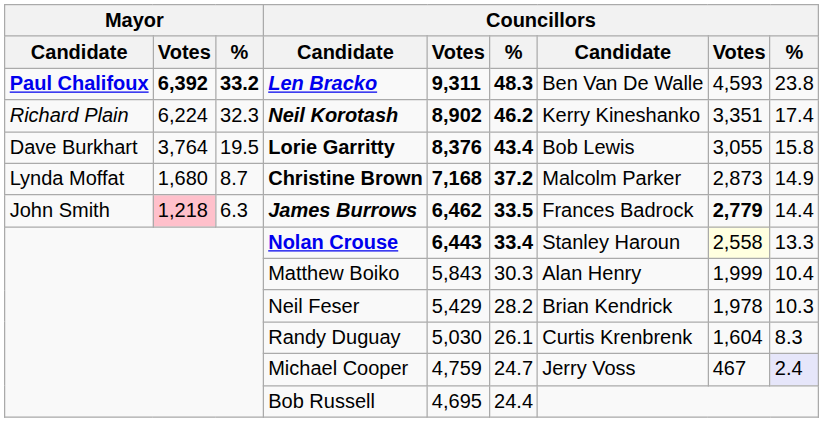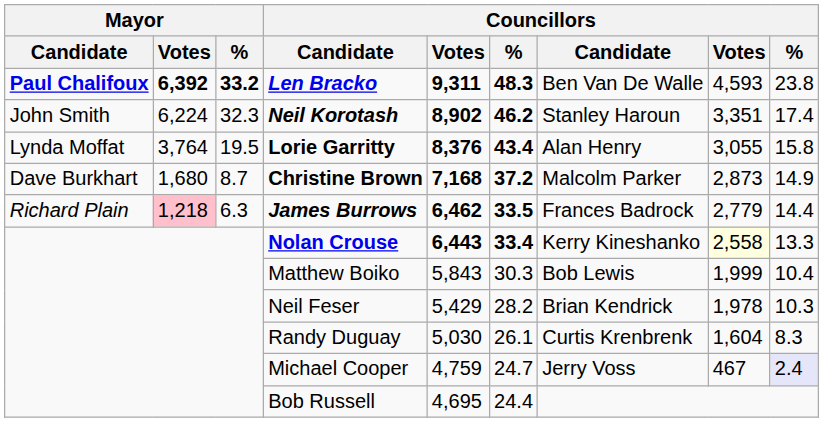Neil Korotash | Mayor / Candidate: Richard Plain -> John Smith
Neil Korotash | column 7: Kerry Kineshanko -> Stanley Haroun
Lorie Garritty | Mayor / Candidate: Dave Burkhart -> Lynda Moffat
Lorie Garritty | column 7: Bob Lewis -> Alan Henry
Christine Brown | Mayor / Candidate: Lynda Moffat -> Dave Burkhart
James Burrows | Mayor / Candidate: John Smith -> Richard Plain
James Burrows | column 8: bold -> normal
Nolan Crouse | column 7: Stanley Haroun -> Kerry Kineshanko
Matthew Boiko | column 7: Alan Henry -> Bob Lewis
